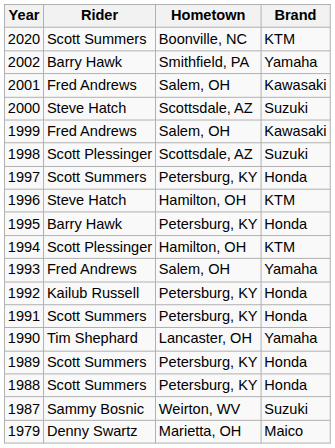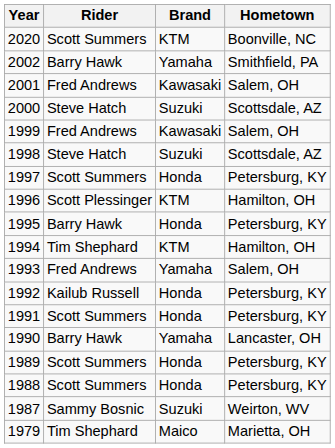columns swapped: Hometown <-> Brand
1998 | Rider: Scott Plessinger -> Steve Hatch
1996 | Rider: Steve Hatch -> Scott Plessinger
1994 | Rider: Scott Plessinger -> Tim Shephard
1990 | Rider: Tim Shephard -> Barry Hawk
1979 | Rider: Denny Swartz -> Tim Shephard
